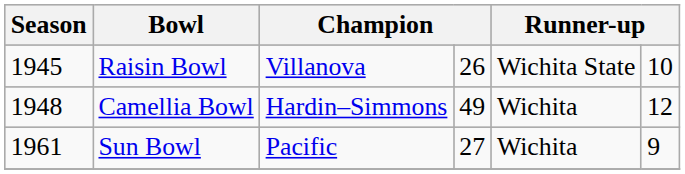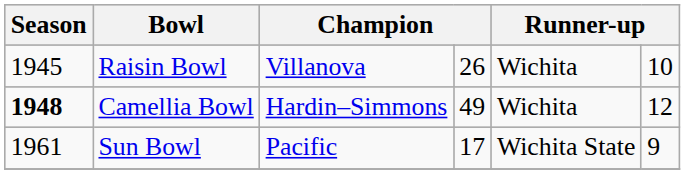Raisin Bowl | column 5: Wichita State -> Wichita
Camellia Bowl | Season: normal -> bold
Sun Bowl | column 4: 27 -> 17
Sun Bowl | column 5: Wichita -> Wichita State
